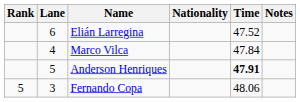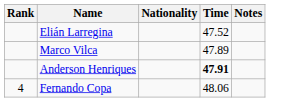- column: Lane | 6 | 4 | 5 | 3
Marco Vilca | Time: 47.84 -> 47.89
Fernando Copa | Rank: 5 -> 4
